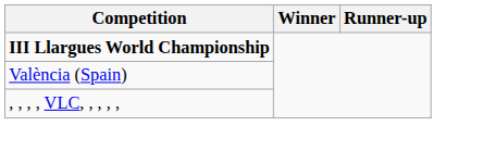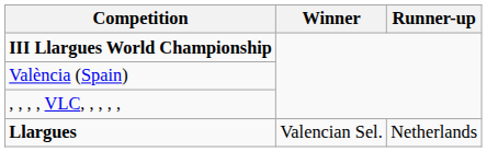+ row: Llargues | Valencian Sel. | Netherlands
